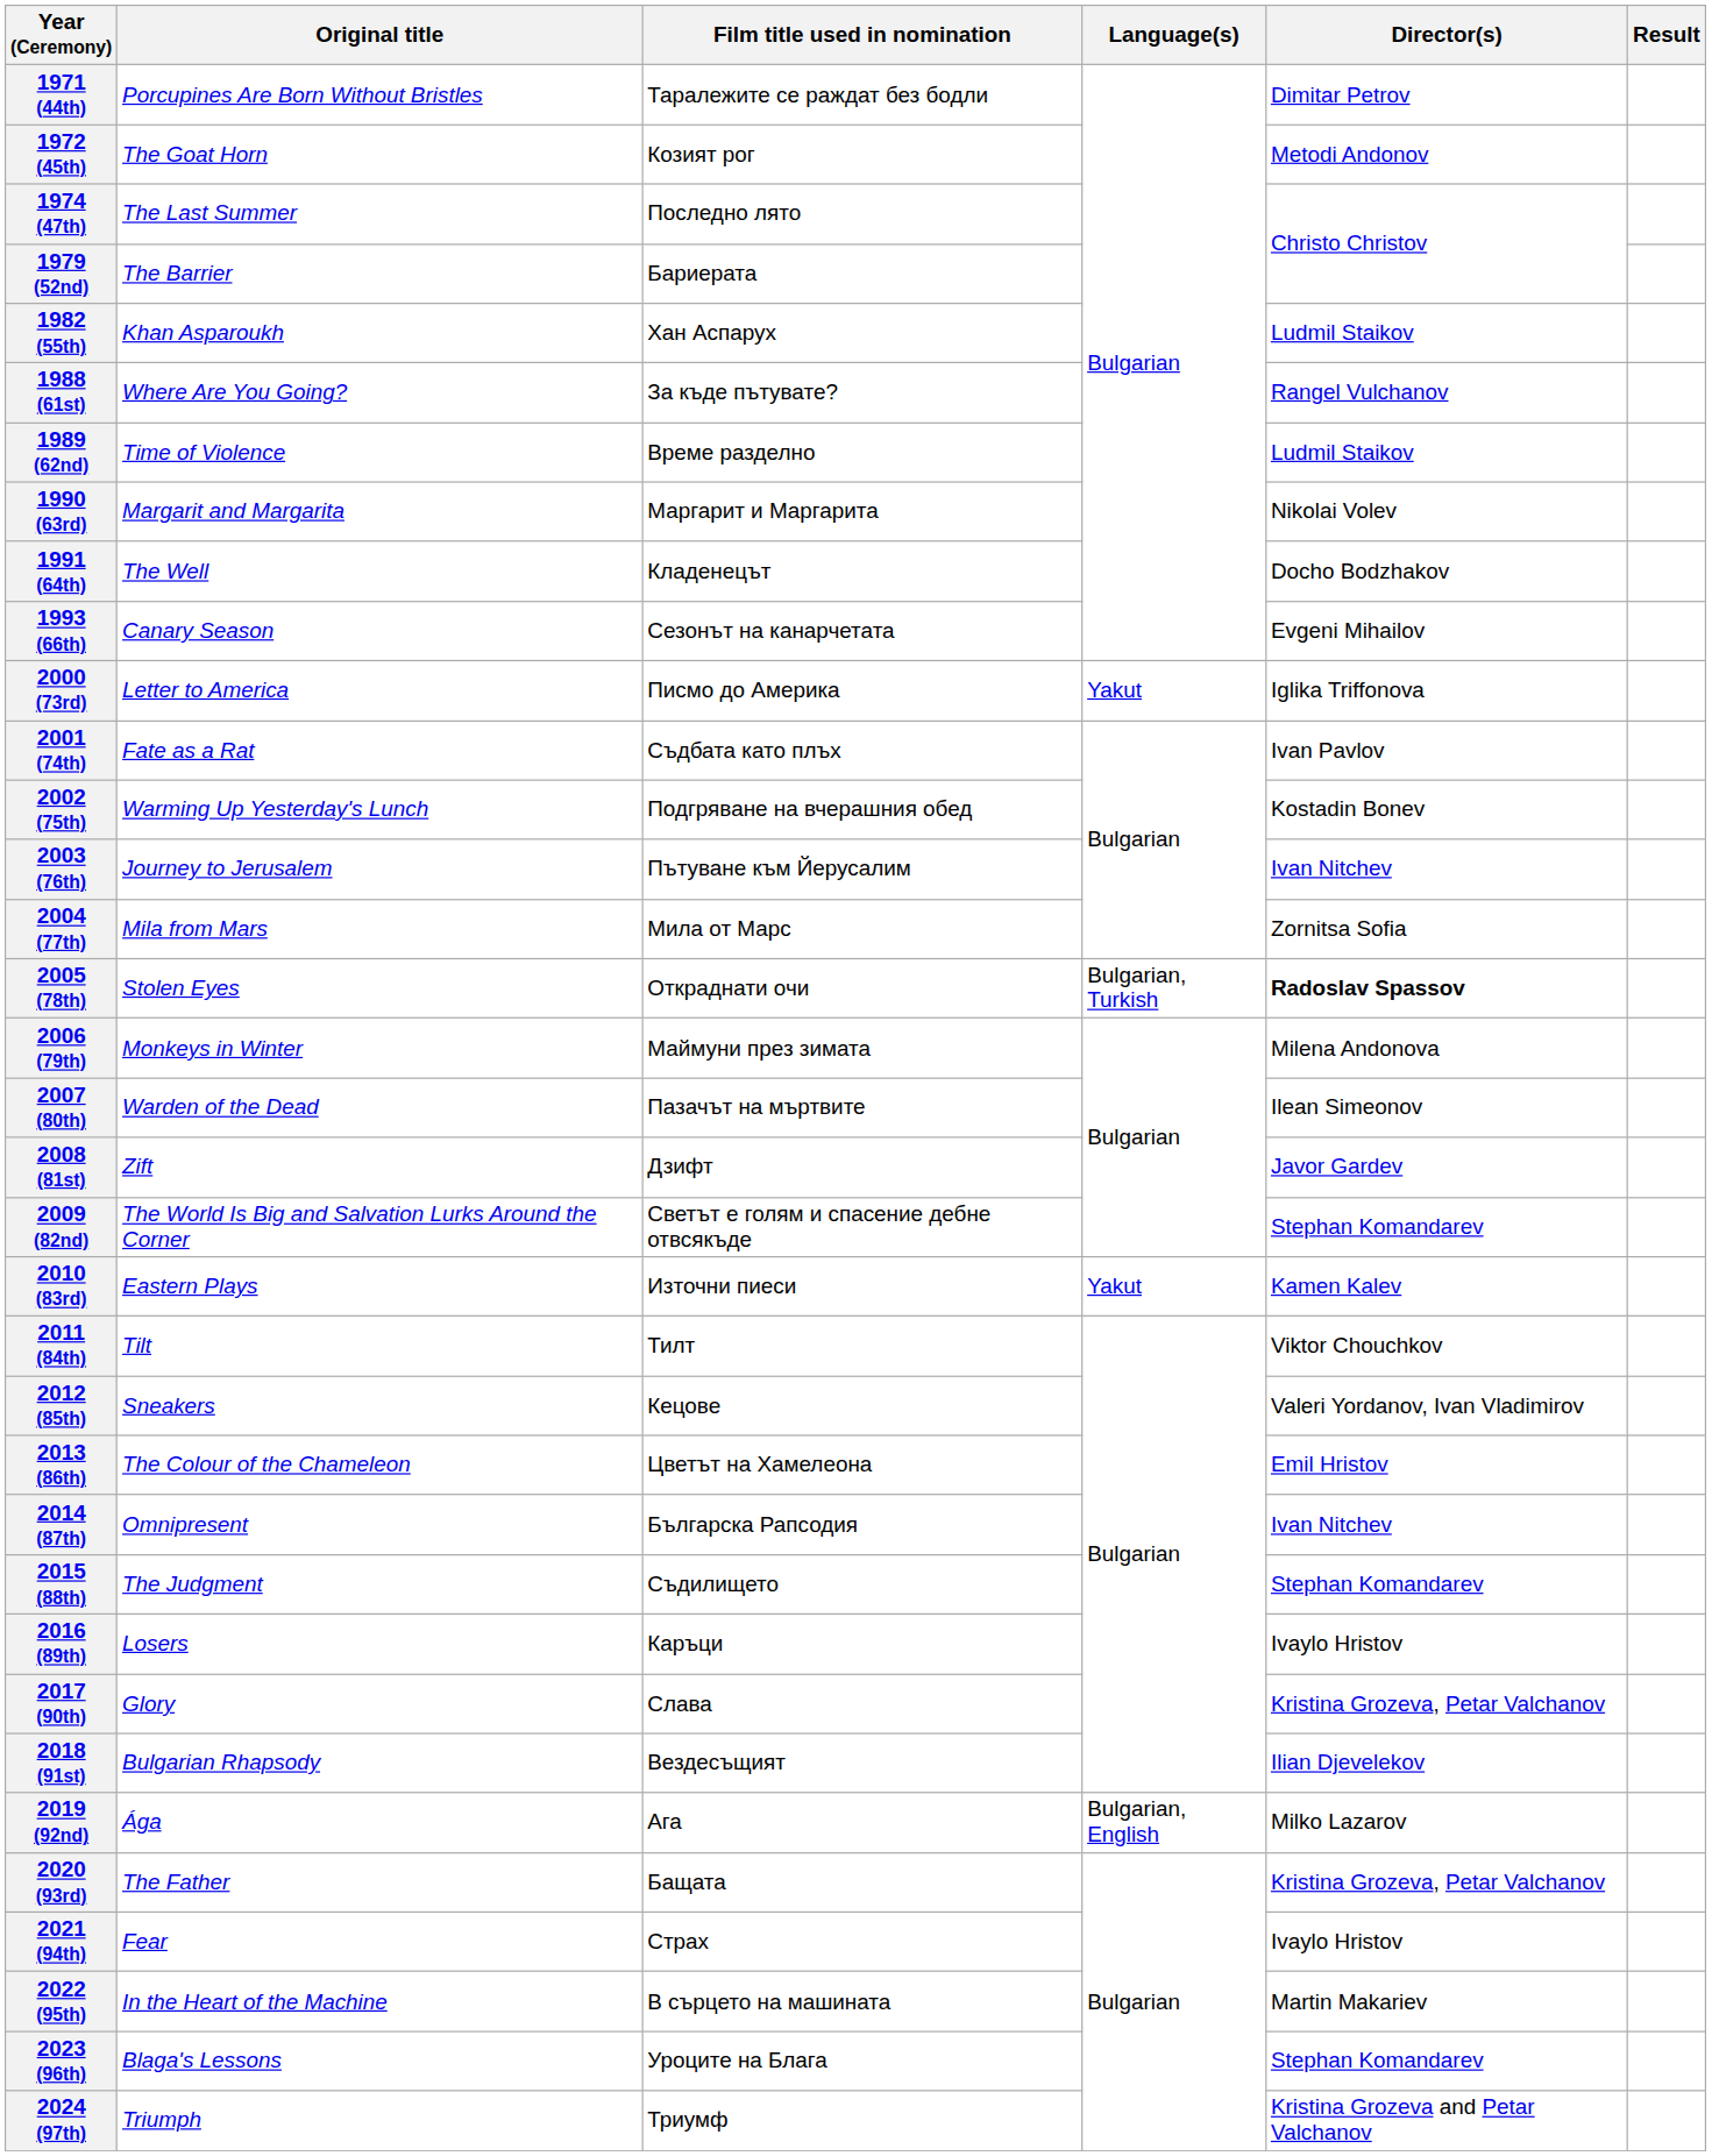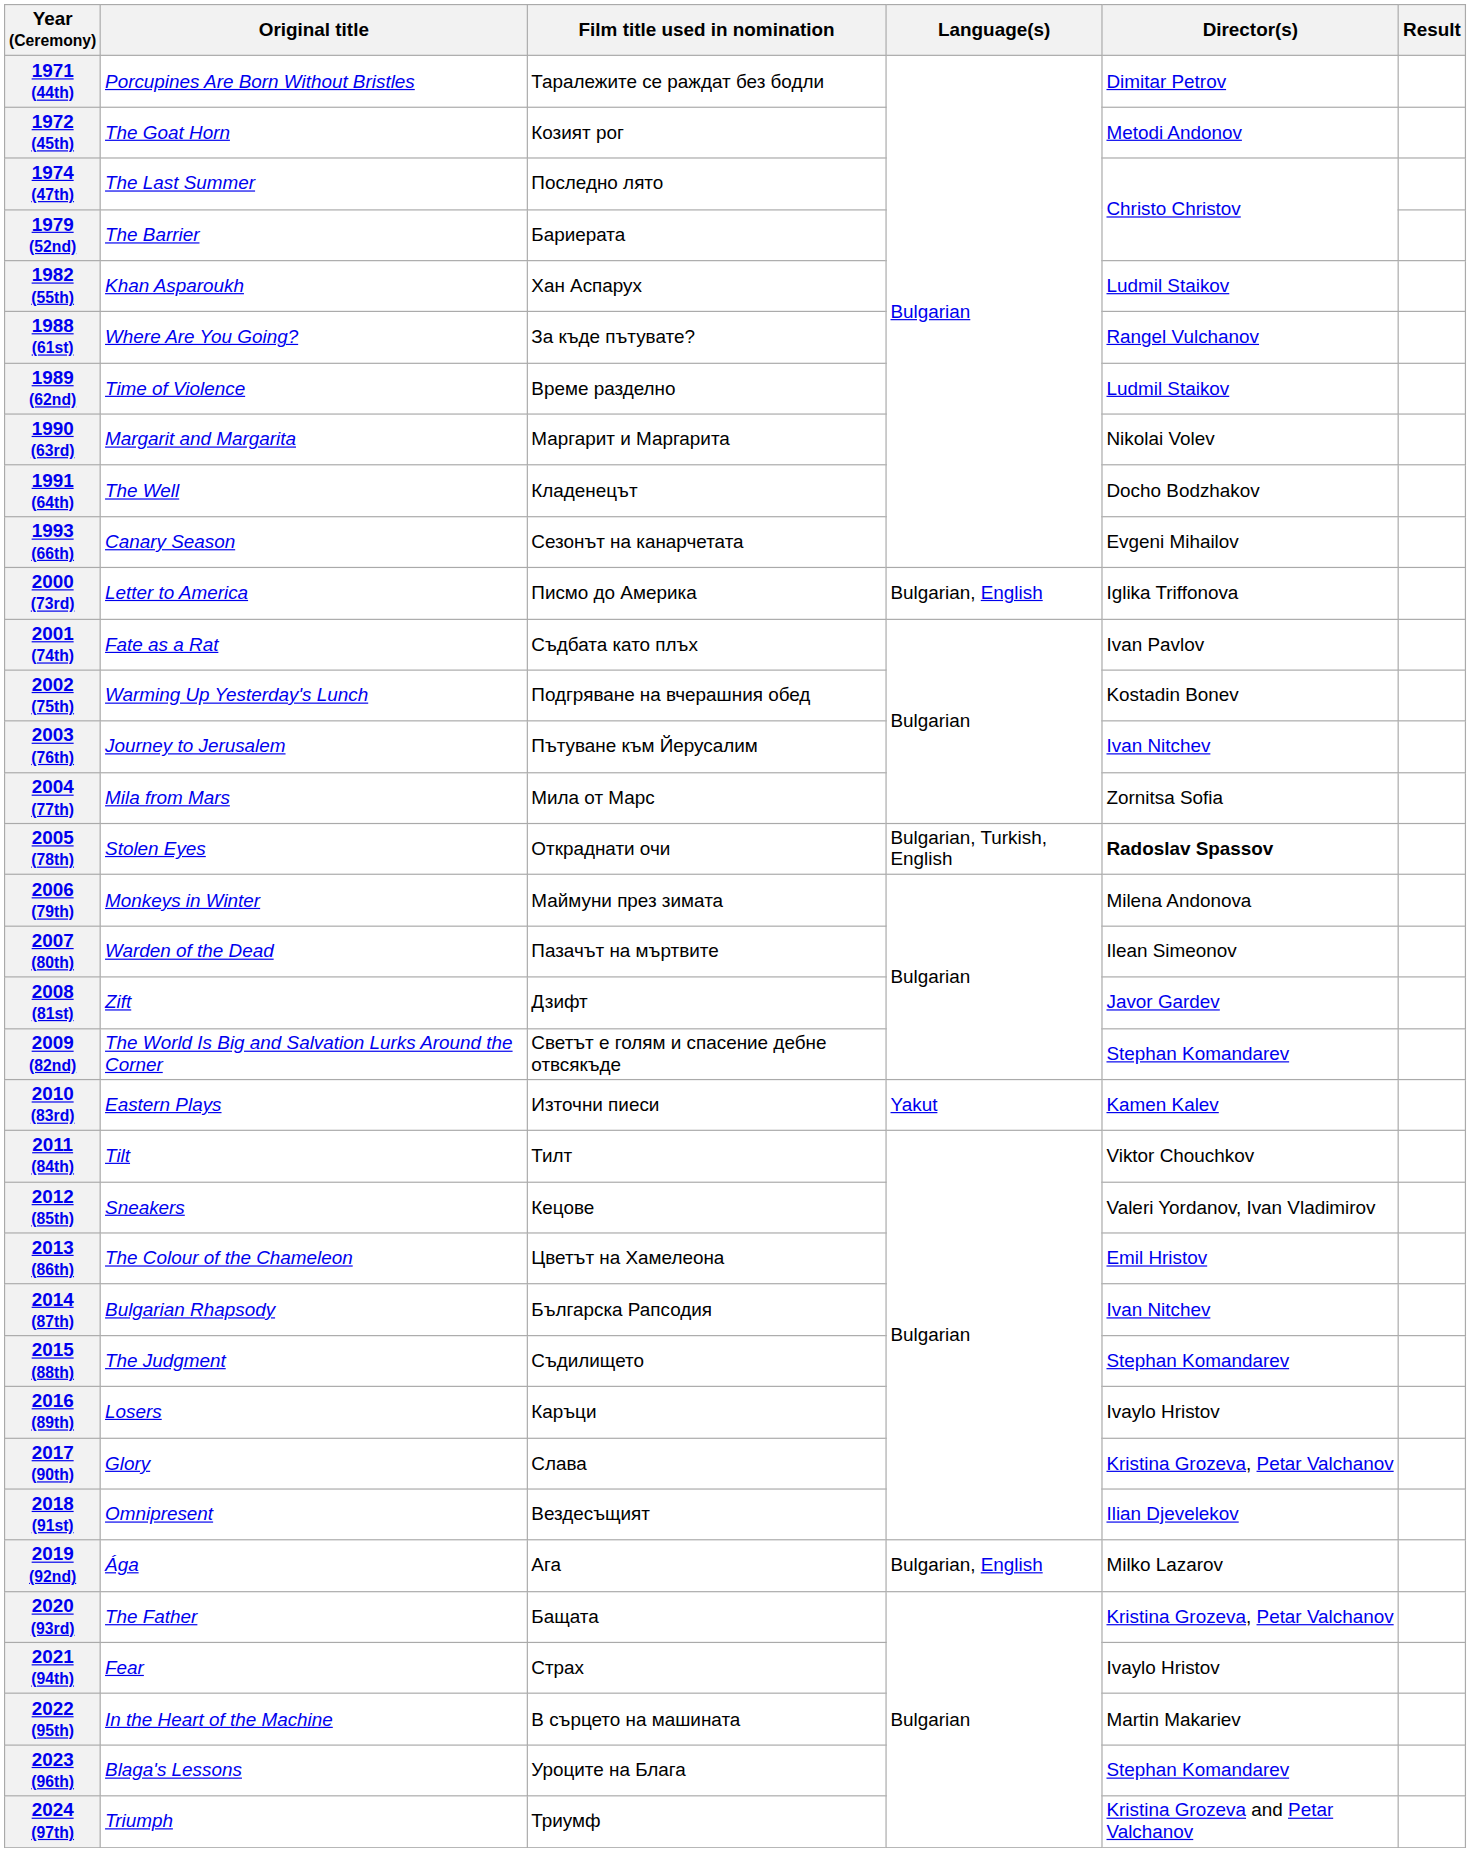2000 (73rd) | Language(s): Yakut -> Bulgarian, English
2005 (78th) | Language(s): Bulgarian, Turkish -> Bulgarian, Turkish, English
2014 (87th) | Original title: Omnipresent -> Bulgarian Rhapsody
2018 (91st) | Original title: Bulgarian Rhapsody -> Omnipresent
